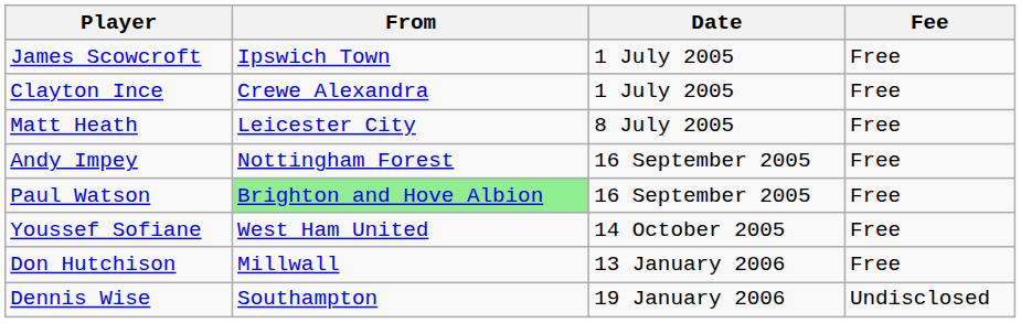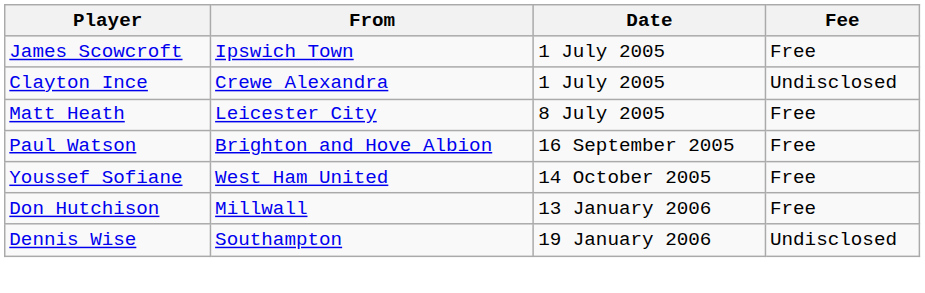Clayton Ince | Fee: Free -> Undisclosed
- row: Andy Impey | Nottingham Forest | 16 September 2005 | Free
Paul Watson | From: lightgreen background -> no background
